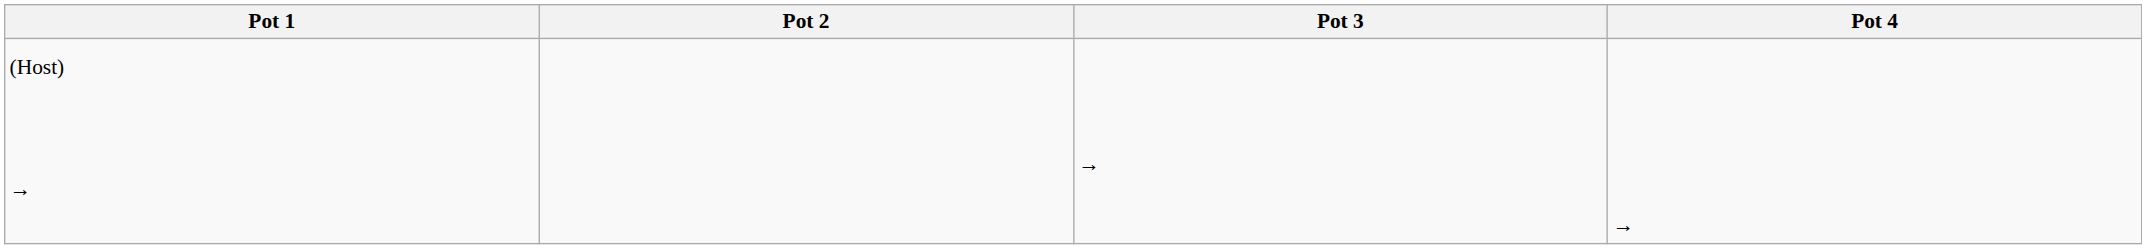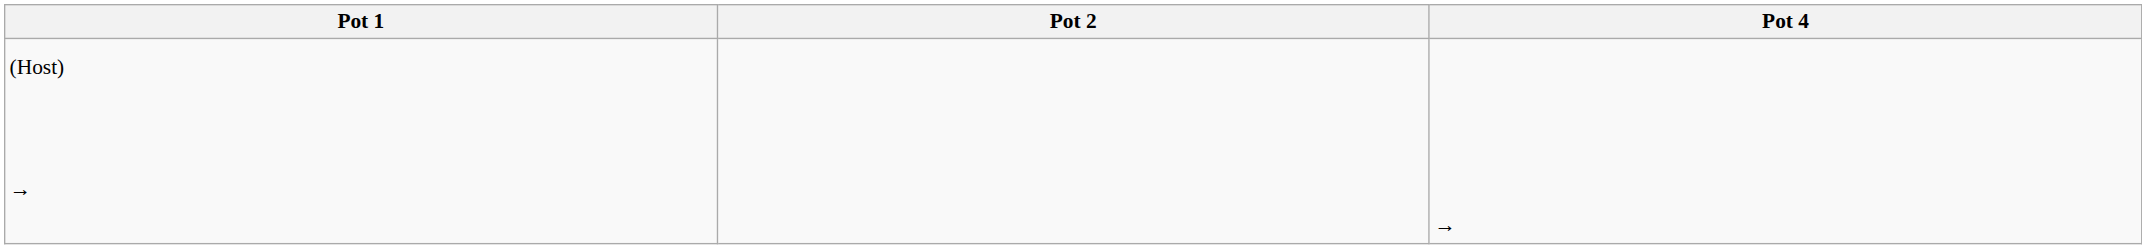- column: Pot 3 | →
